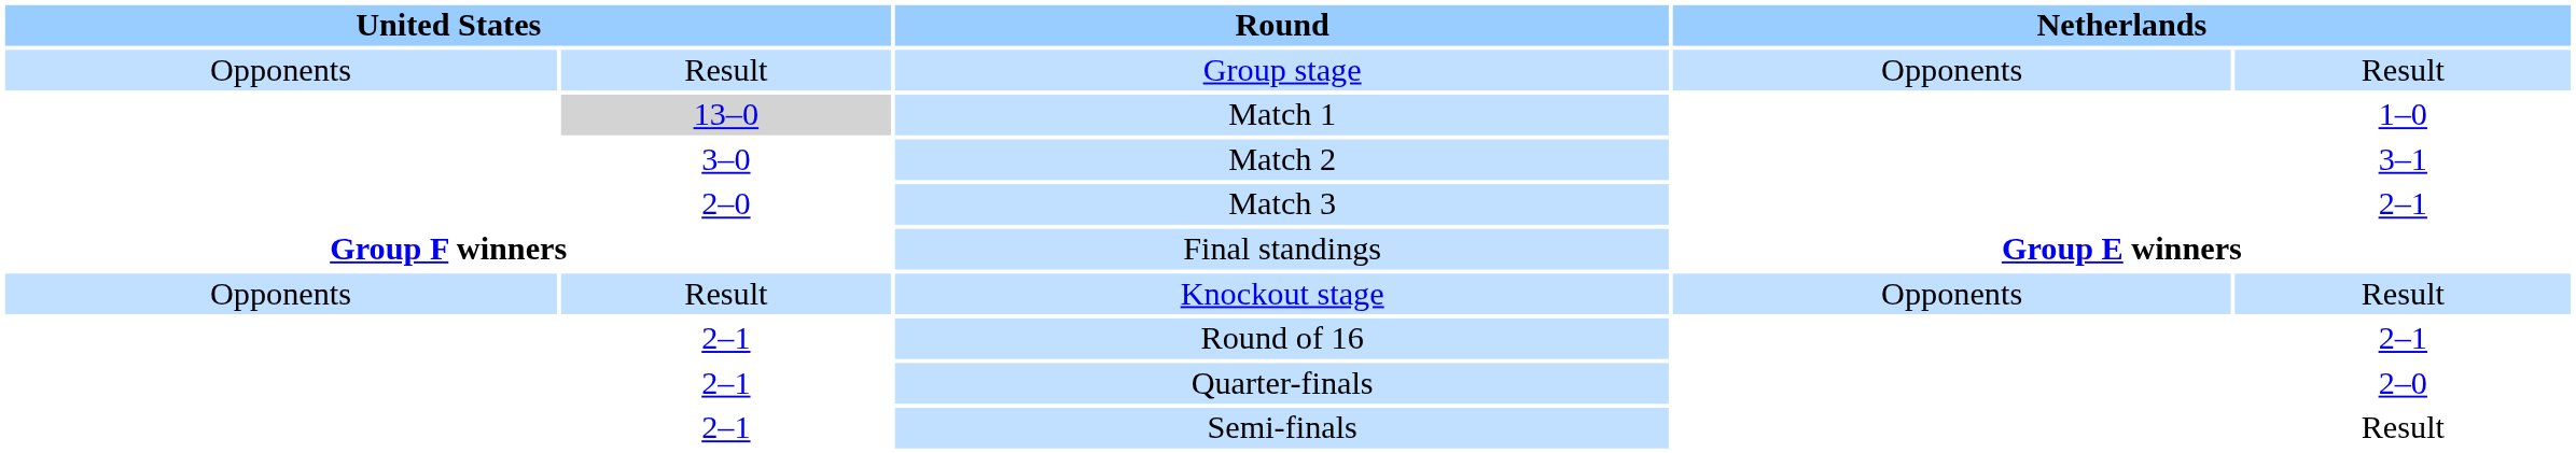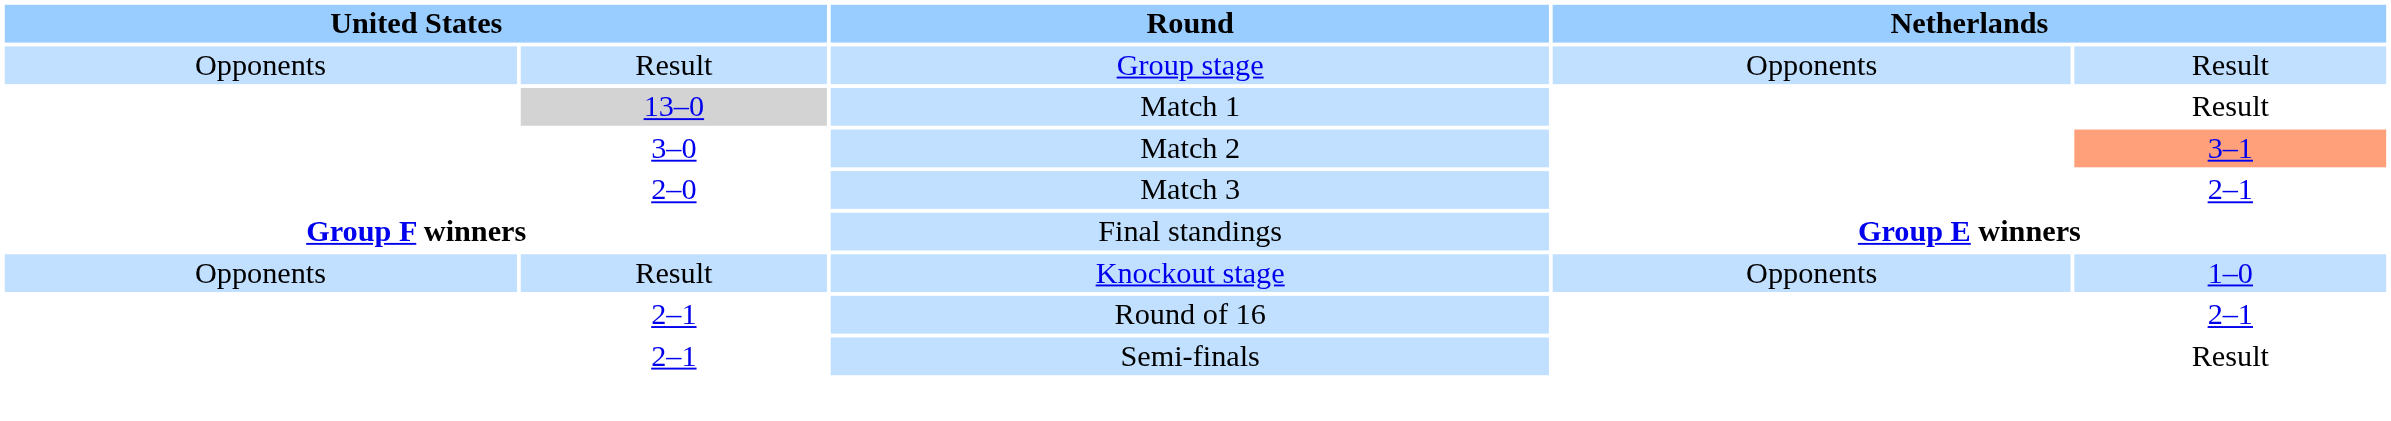Match 1 | column 5: 1–0 -> Result
Match 2 | column 5: no background -> lightsalmon background
Knockout stage | column 5: Result -> 1–0
- row: 2–1 | Quarter-finals | 2–0
